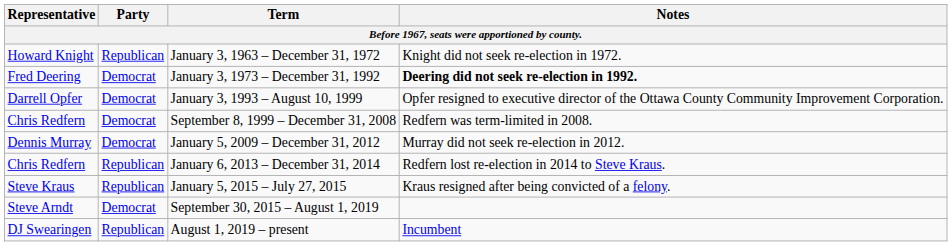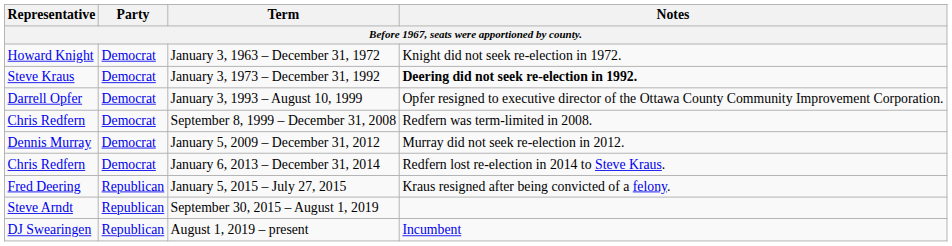January 3, 1963 – December 31, 1972 | Party: Republican -> Democrat
January 3, 1973 – December 31, 1992 | Representative: Fred Deering -> Steve Kraus
January 6, 2013 – December 31, 2014 | Party: Republican -> Democrat
January 5, 2015 – July 27, 2015 | Representative: Steve Kraus -> Fred Deering
September 30, 2015 – August 1, 2019 | Party: Democrat -> Republican
